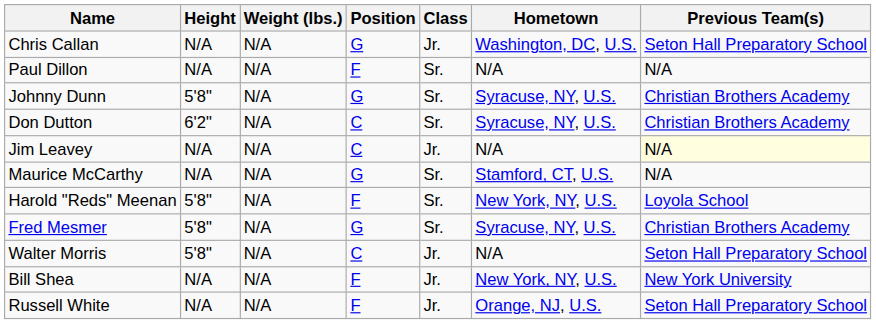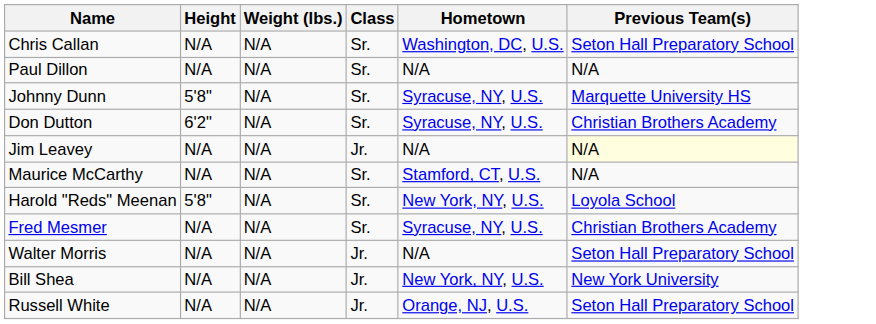- column: Position | G | F | G | C | C | G | F | G | C | F | F
Chris Callan | Class: Jr. -> Sr.
Johnny Dunn | Previous Team(s): Christian Brothers Academy -> Marquette University HS
Fred Mesmer | Height: 5'8" -> N/A
Walter Morris | Height: 5'8" -> N/A
